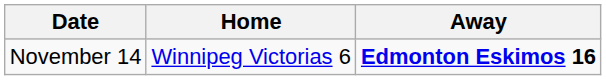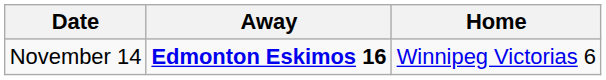columns swapped: Away <-> Home
